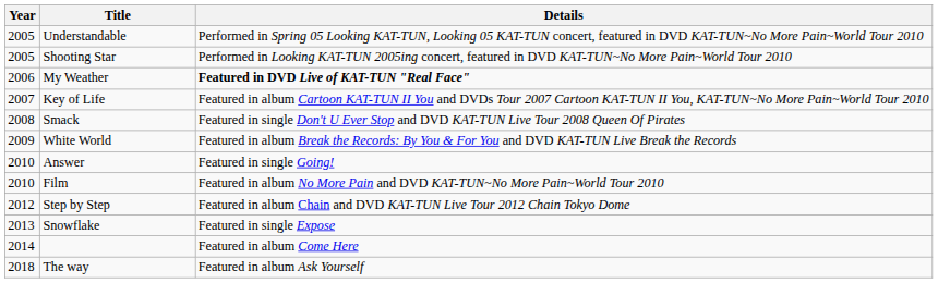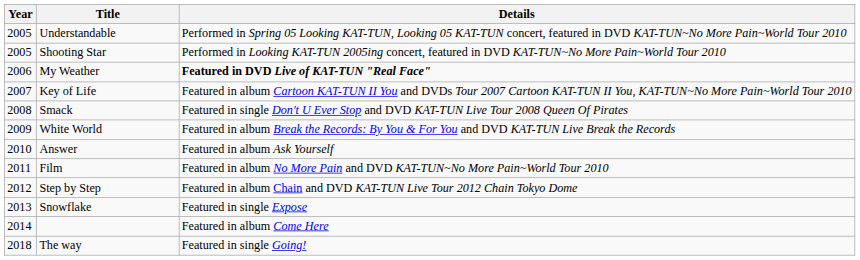Answer | Details: Featured in single Going! -> Featured in album Ask Yourself
Film | Year: 2010 -> 2011
The way | Details: Featured in album Ask Yourself -> Featured in single Going!
